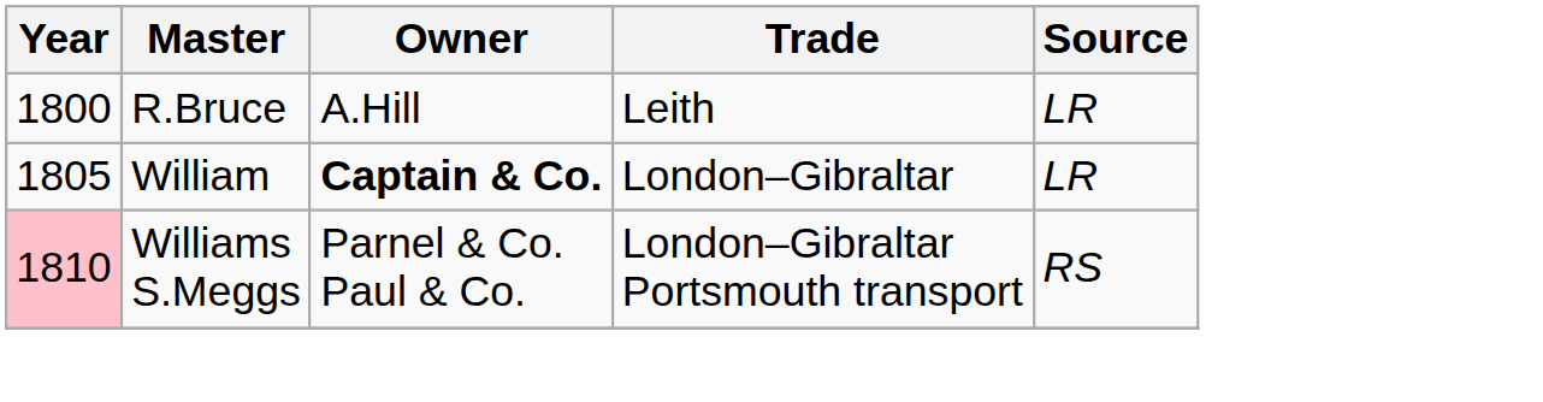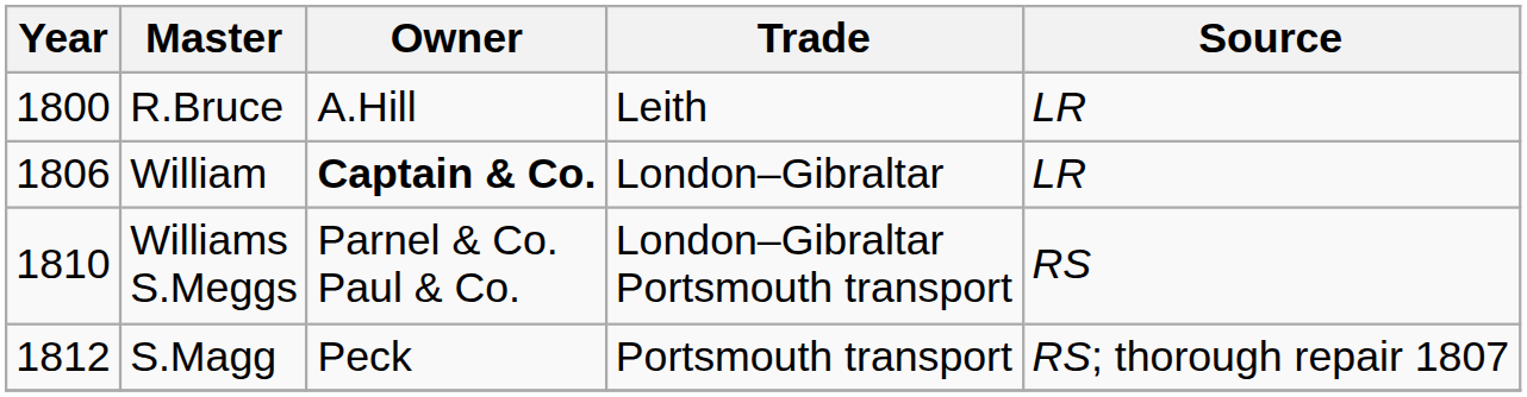William | Year: 1805 -> 1806
Williams S.Meggs | Year: pink background -> no background
+ row: 1812 | S.Magg | Peck | Portsmouth transport | RS; thorough repair 1807
